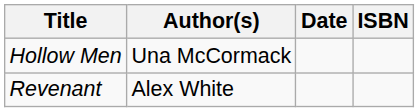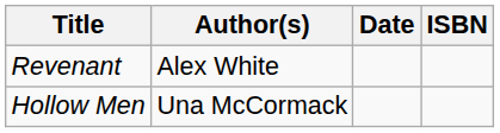rows swapped: Hollow Men <-> Revenant
